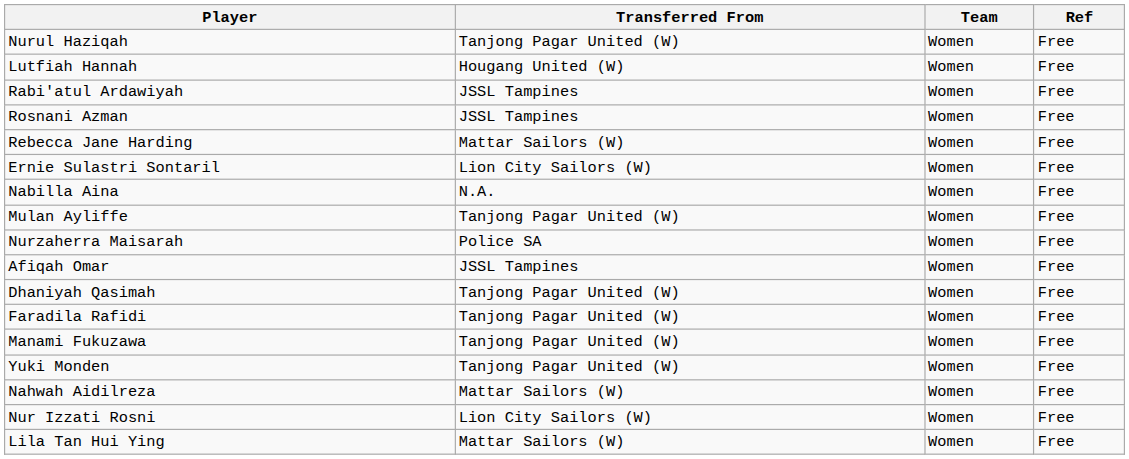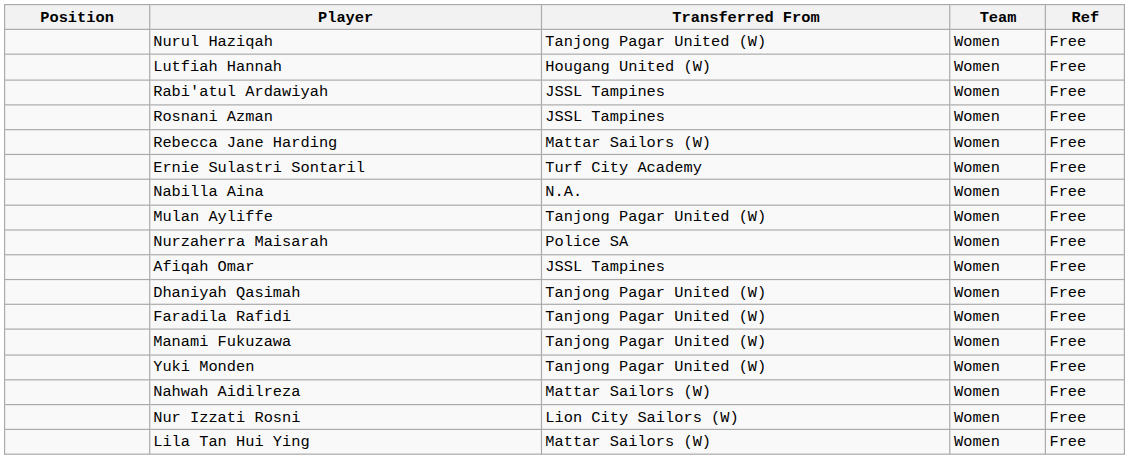+ column: Position
Ernie Sulastri Sontaril | Transferred From: Lion City Sailors (W) -> Turf City Academy
